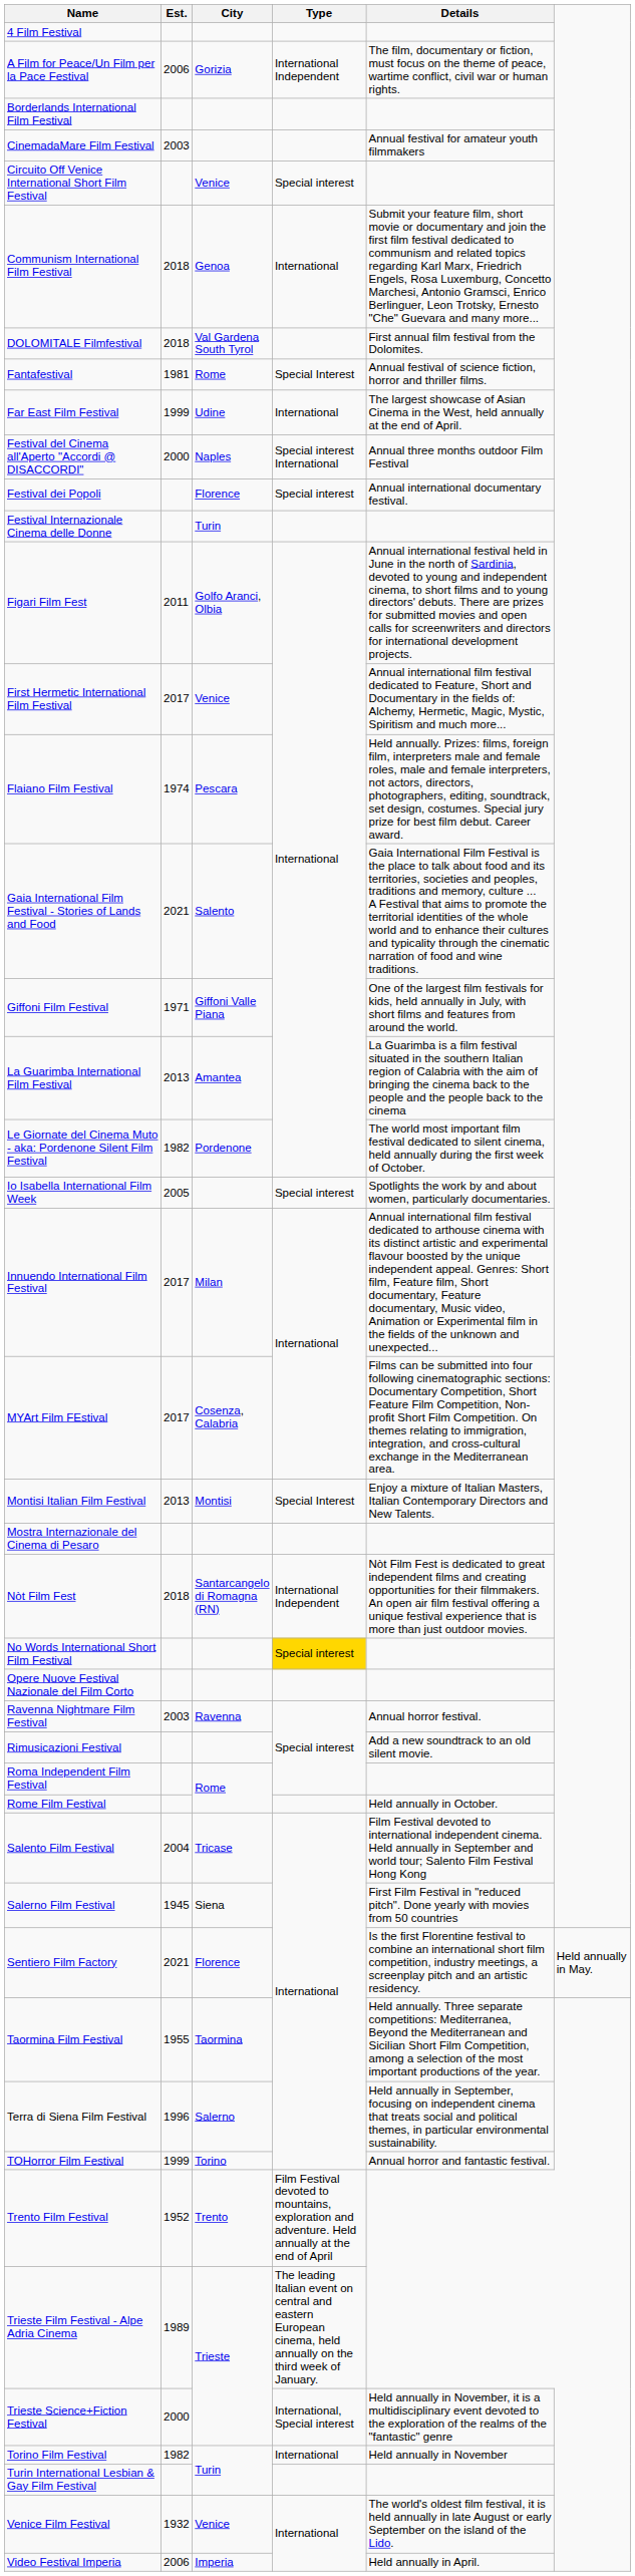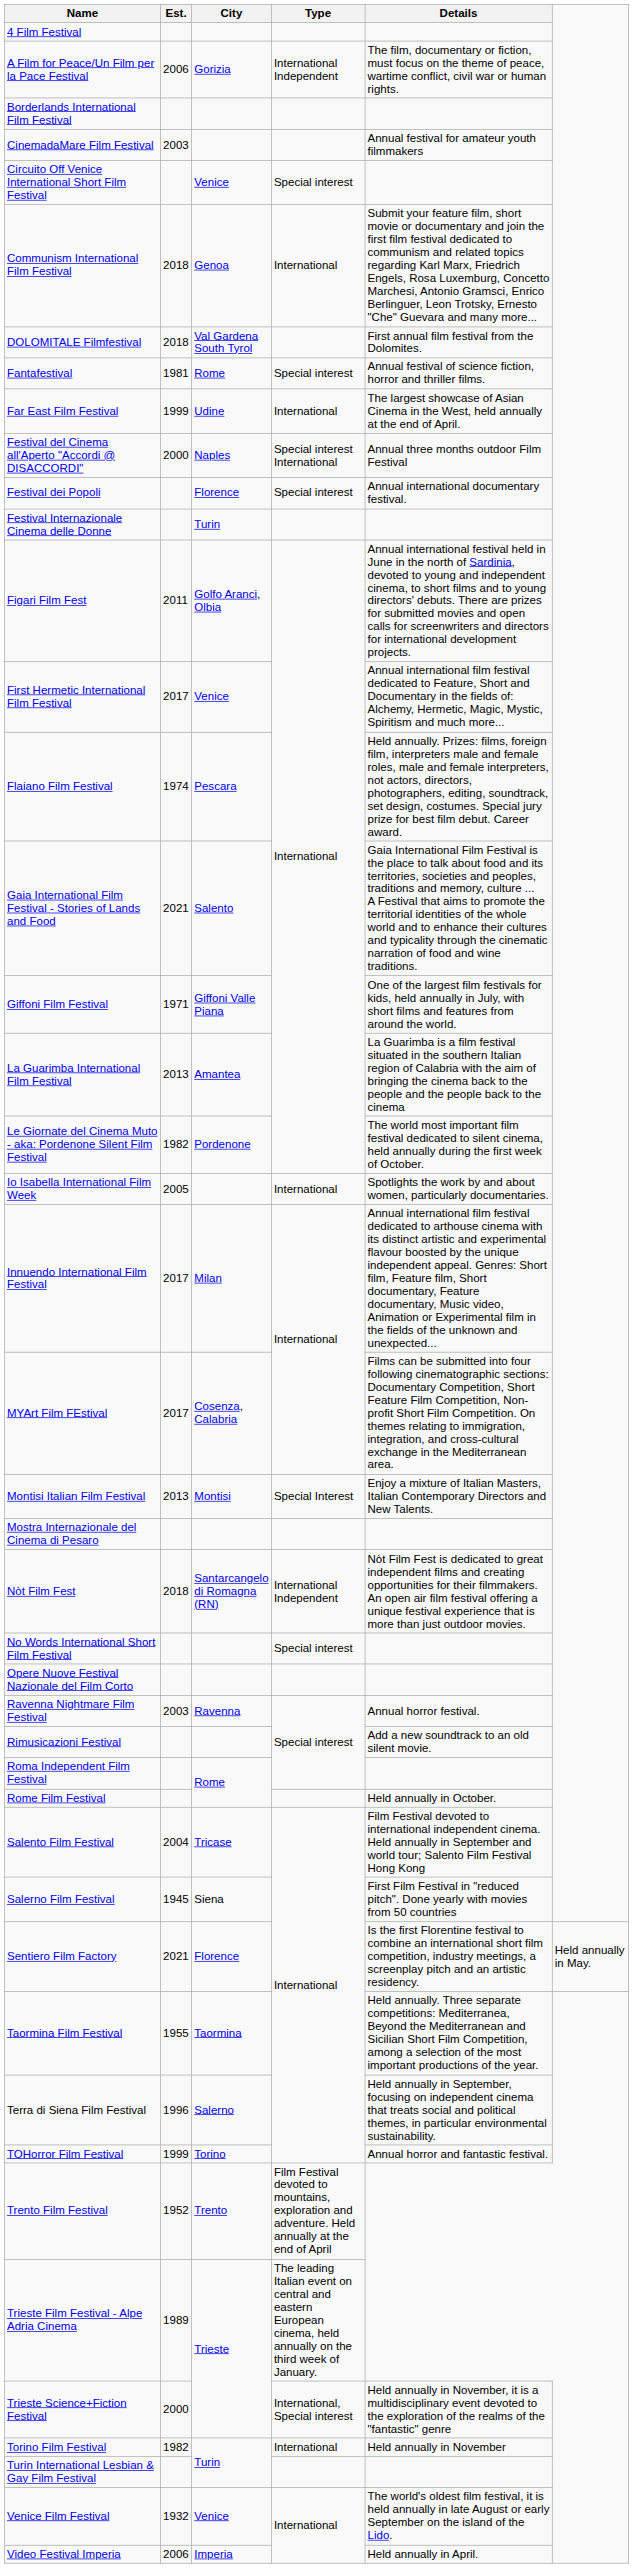Fantafestival | Type: Special Interest -> Special interest
Io Isabella International Film Week | Type: Special interest -> International
No Words International Short Film Festival | Type: gold background -> no background
